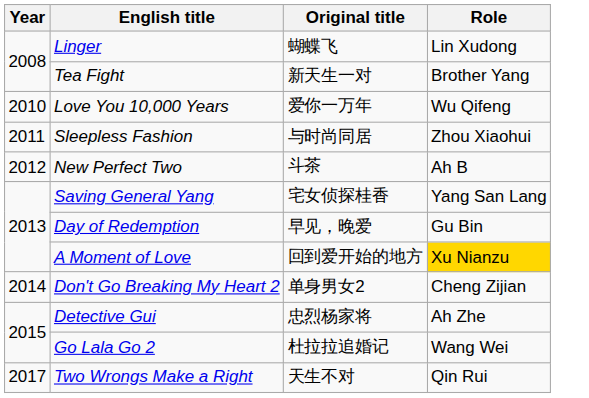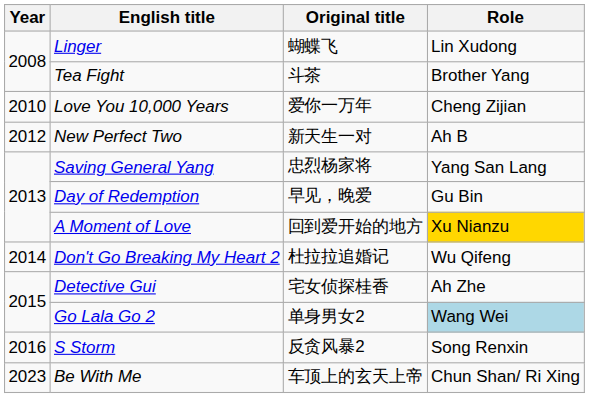Tea Fight | Original title: 新天生一对 -> 斗茶
Love You 10,000 Years | Role: Wu Qifeng -> Cheng Zijian
- row: 2011 | Sleepless Fashion | 与时尚同居 | Zhou Xiaohui
New Perfect Two | Original title: 斗茶 -> 新天生一对
Saving General Yang | Original title: 宅女侦探桂香 -> 忠烈杨家将
Don't Go Breaking My Heart 2 | Original title: 单身男女2 -> 杜拉拉追婚记
Don't Go Breaking My Heart 2 | Role: Cheng Zijian -> Wu Qifeng
Detective Gui | Original title: 忠烈杨家将 -> 宅女侦探桂香
Go Lala Go 2 | Original title: 杜拉拉追婚记 -> 单身男女2
Go Lala Go 2 | Role: no background -> lightblue background
+ row: 2016 | S Storm | 反贪风暴2 | Song Renxin
- row: 2017 | Two Wrongs Make a Right | 天生不对 | Qin Rui
+ row: 2023 | Be With Me | 车顶上的玄天上帝 | Chun Shan/ Ri Xing
